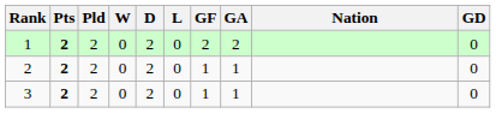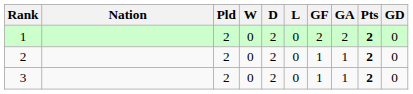columns swapped: Nation <-> Pts
